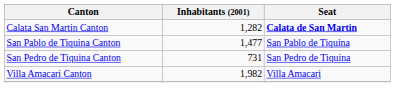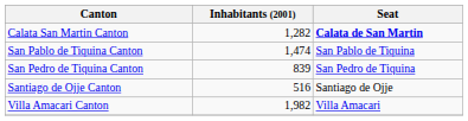San Pablo de Tiquina Canton | Inhabitants (2001): 1,477 -> 1,474
San Pedro de Tiquina Canton | Inhabitants (2001): 731 -> 839
+ row: Santiago de Ojje Canton | 516 | Santiago de Ojje
